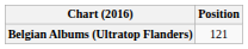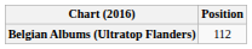Belgian Albums (Ultratop Flanders) | Position: 121 -> 112
